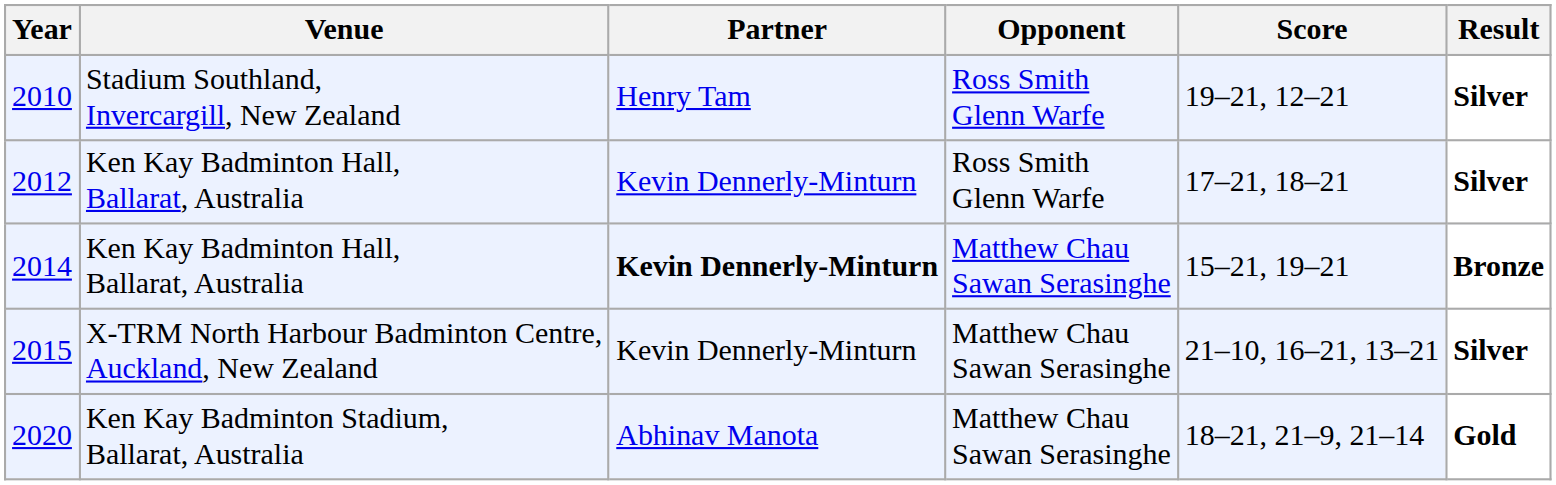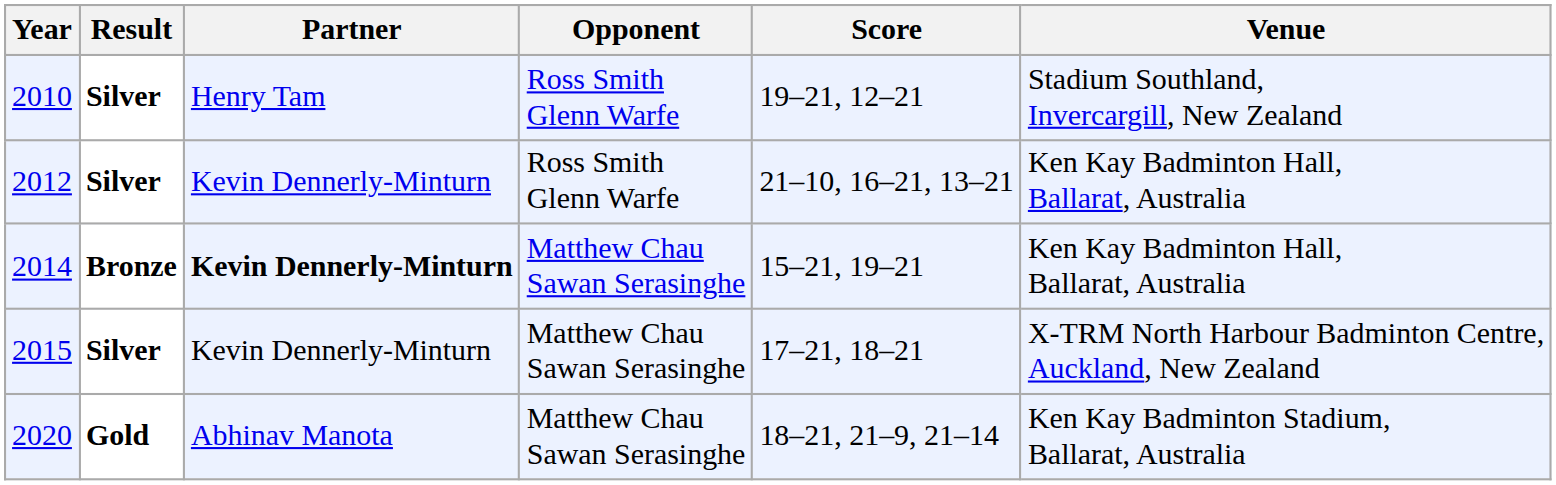columns swapped: Venue <-> Result
2012 | Score: 17–21, 18–21 -> 21–10, 16–21, 13–21
2015 | Score: 21–10, 16–21, 13–21 -> 17–21, 18–21
